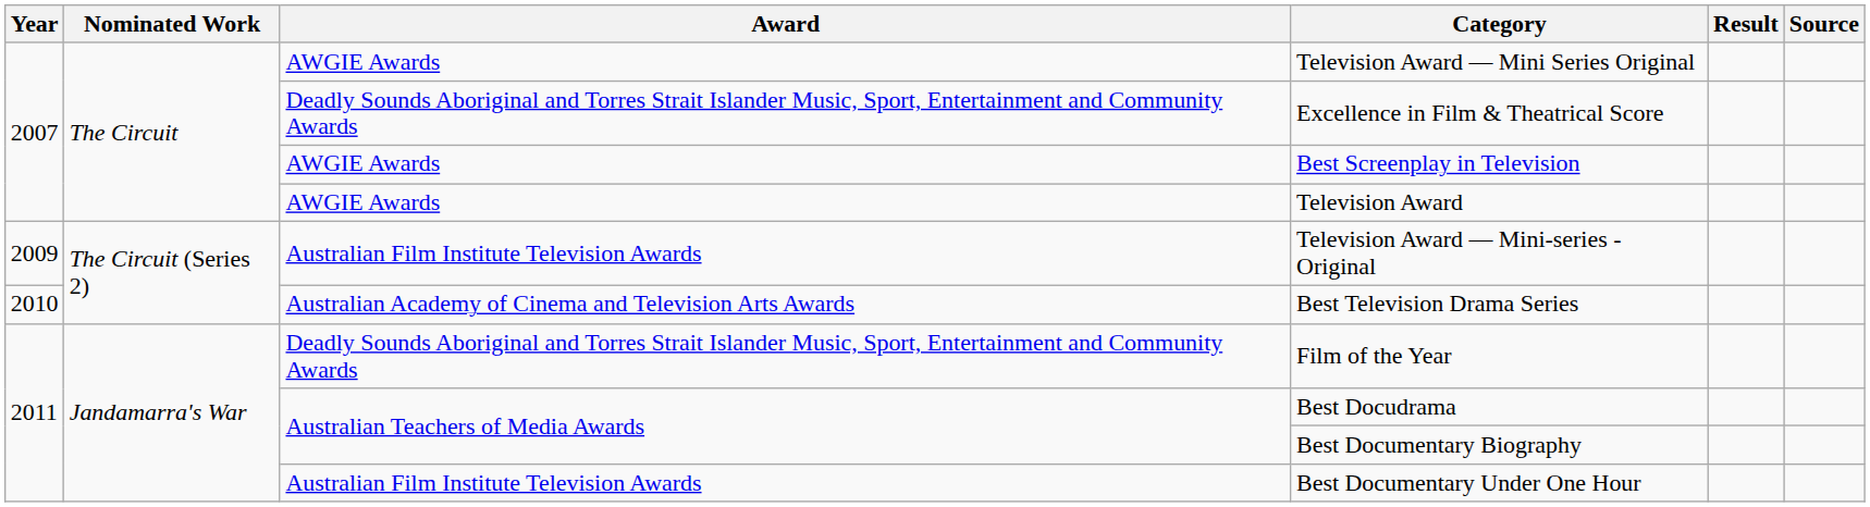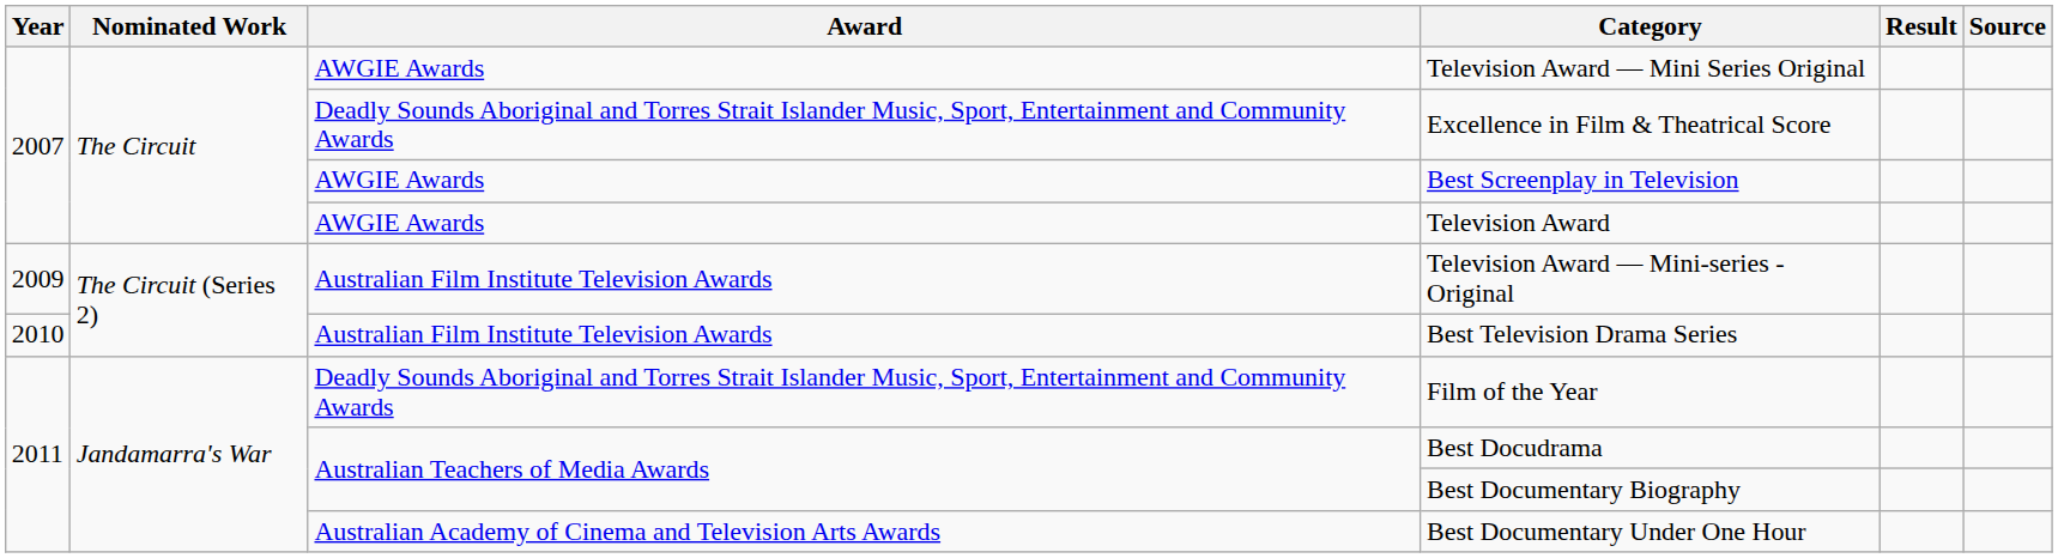Best Television Drama Series | Award: Australian Academy of Cinema and Television Arts Awards -> Australian Film Institute Television Awards
Best Documentary Under One Hour | Award: Australian Film Institute Television Awards -> Australian Academy of Cinema and Television Arts Awards
